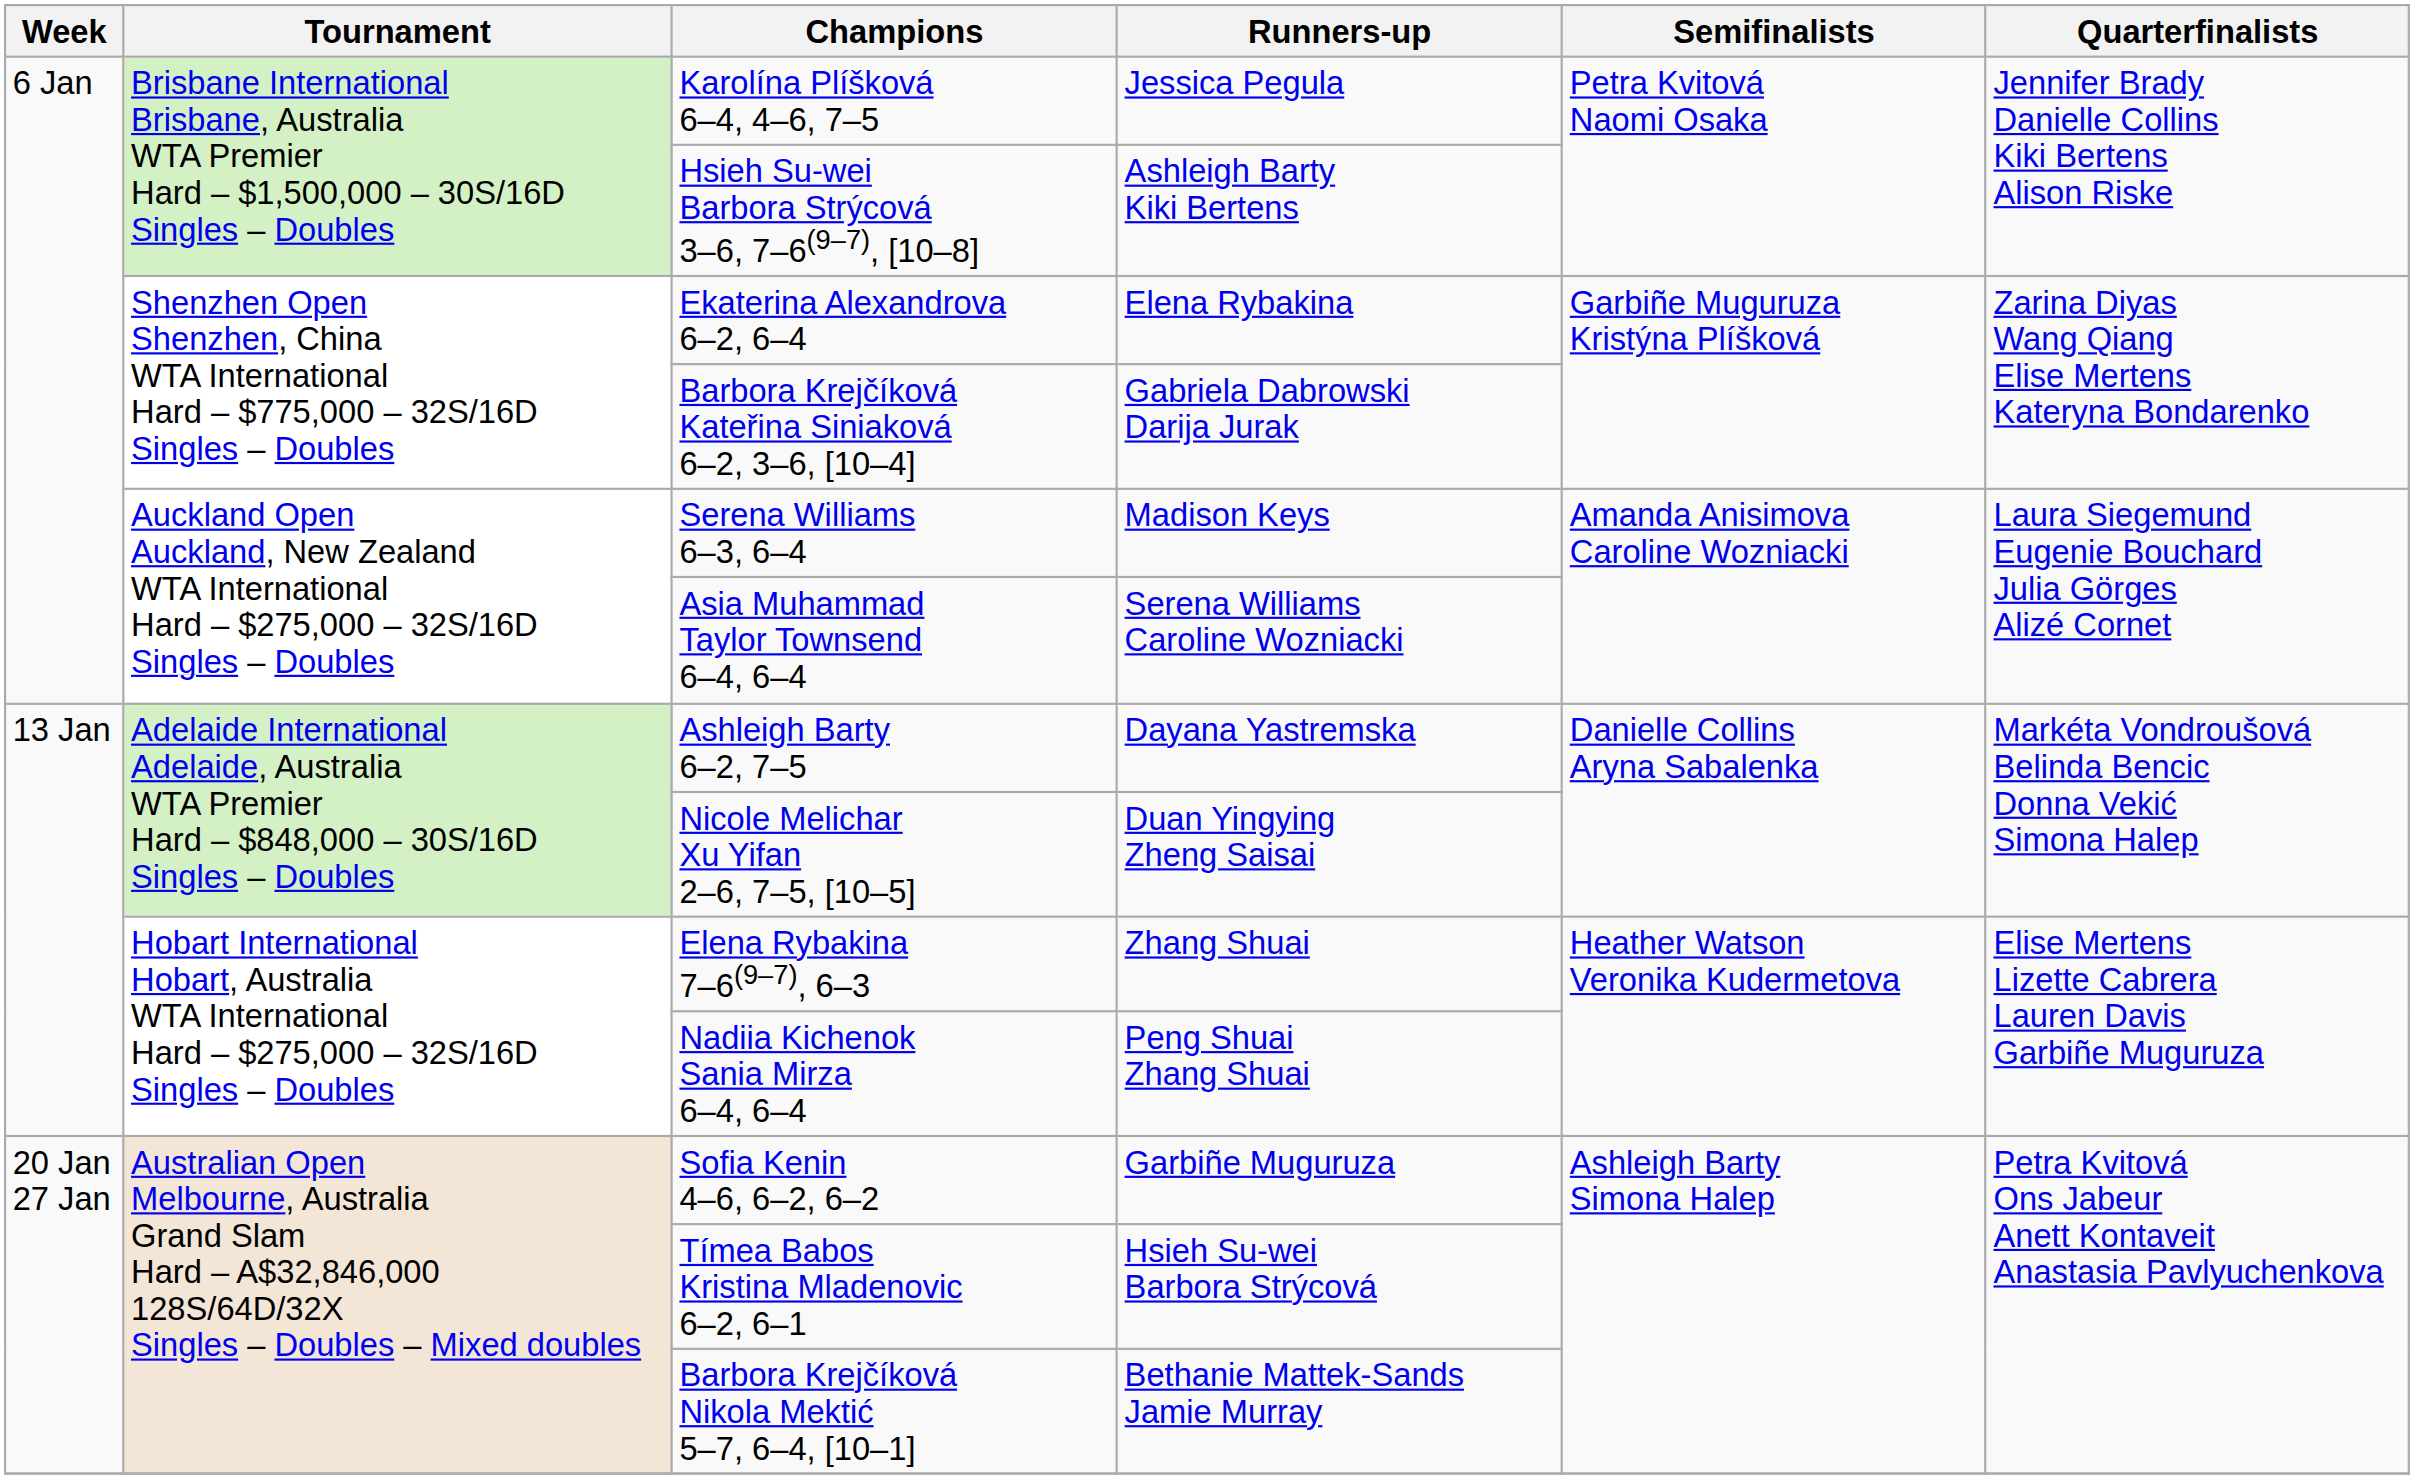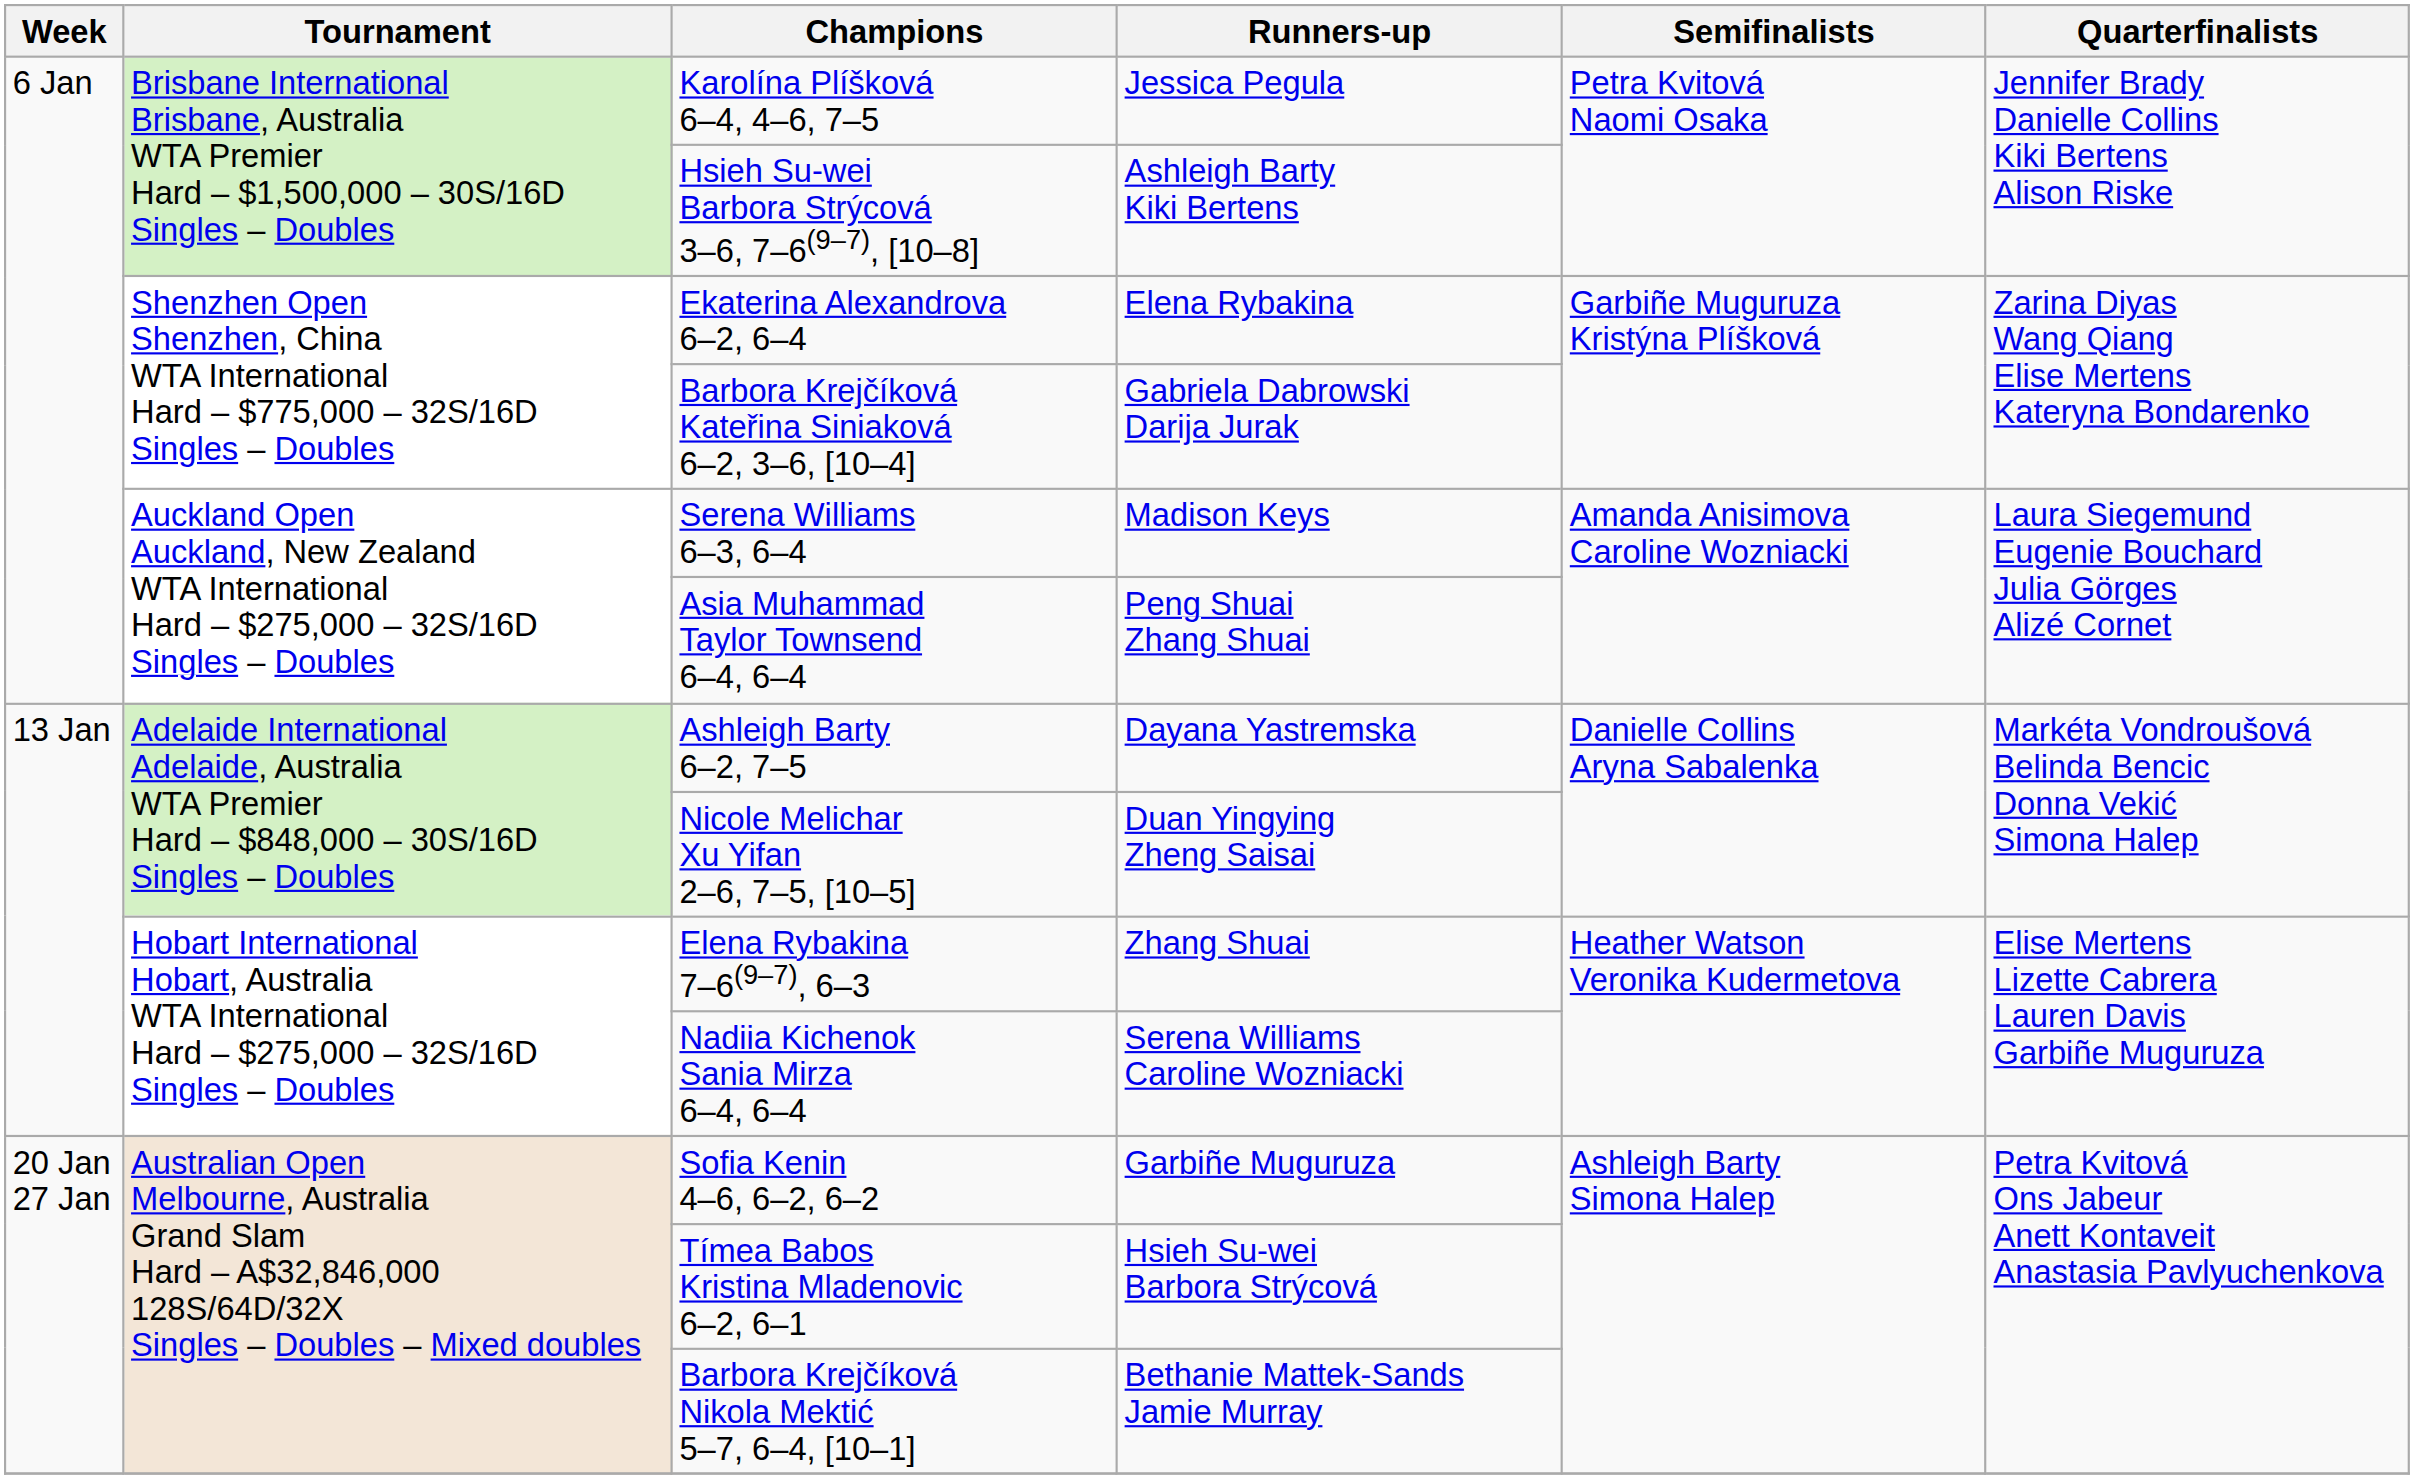Asia Muhammad Taylor Townsend 6–4, 6–4 | Runners-up: Serena Williams Caroline Wozniacki -> Peng Shuai Zhang Shuai
Nadiia Kichenok Sania Mirza 6–4, 6–4 | Runners-up: Peng Shuai Zhang Shuai -> Serena Williams Caroline Wozniacki
